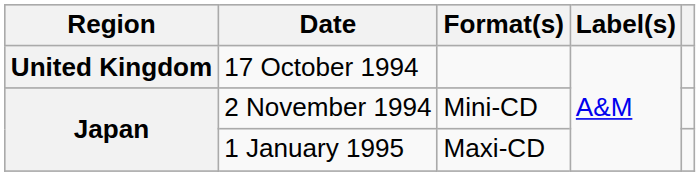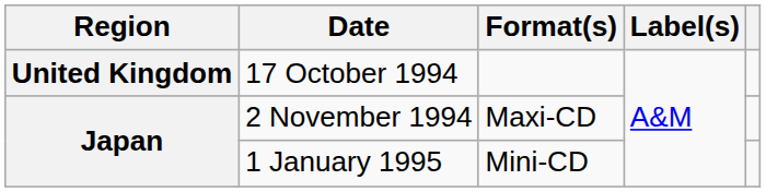2 November 1994 | Format(s): Mini-CD -> Maxi-CD
1 January 1995 | Format(s): Maxi-CD -> Mini-CD
